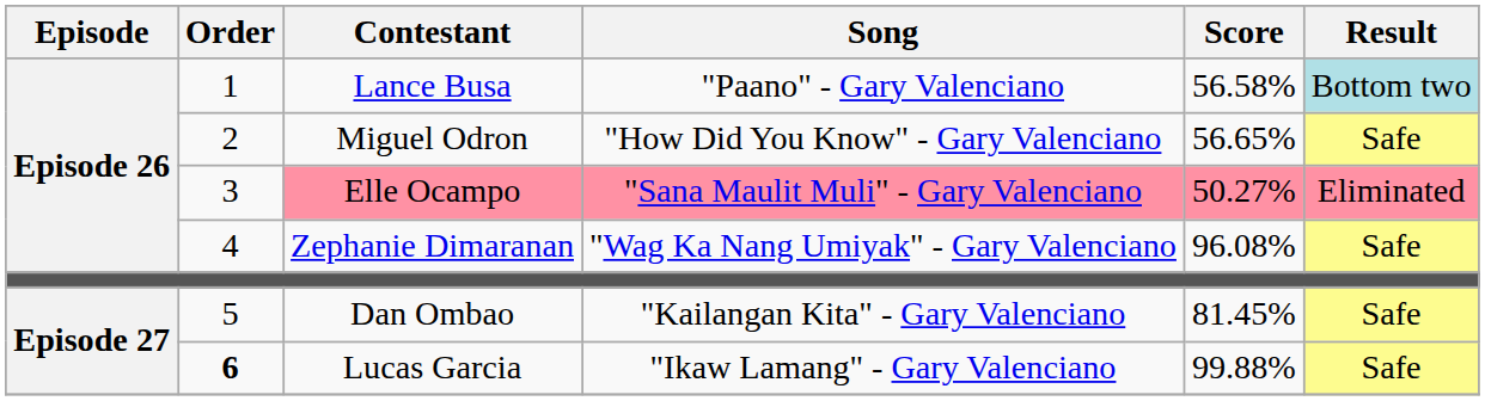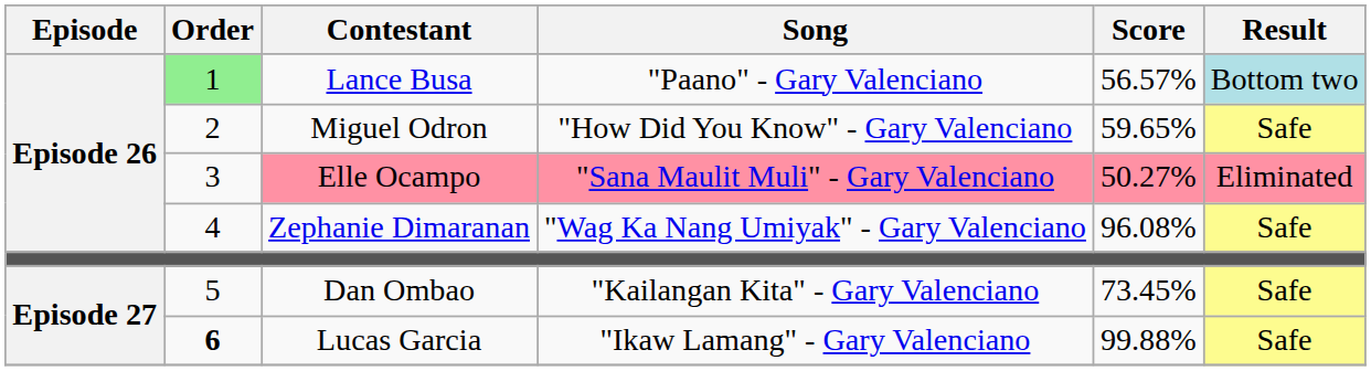Lance Busa | Order: no background -> lightgreen background
Lance Busa | Score: 56.58% -> 56.57%
Miguel Odron | Score: 56.65% -> 59.65%
Dan Ombao | Score: 81.45% -> 73.45%
